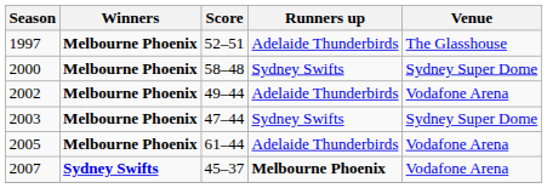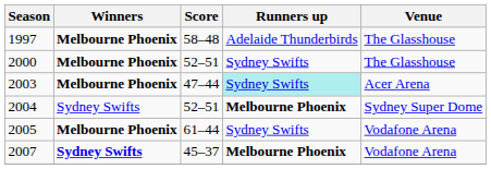1997 | Score: 52–51 -> 58–48
2000 | Score: 58–48 -> 52–51
2000 | Venue: Sydney Super Dome -> The Glasshouse
- row: 2002 | Melbourne Phoenix | 49–44 | Adelaide Thunderbirds | Vodafone Arena
2003 | Runners up: no background -> paleturquoise background
2003 | Venue: Sydney Super Dome -> Acer Arena
+ row: 2004 | Sydney Swifts | 52–51 | Melbourne Phoenix | Sydney Super Dome
2005 | Runners up: Adelaide Thunderbirds -> Sydney Swifts
